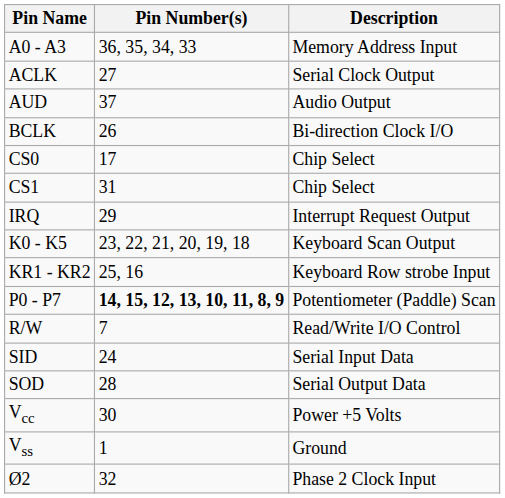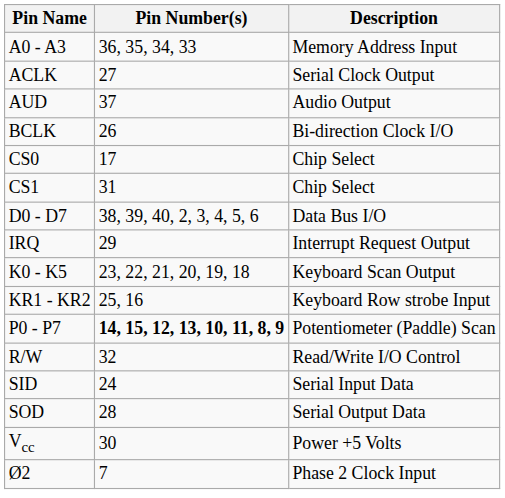+ row: D0 - D7 | 38, 39, 40, 2, 3, 4, 5, 6 | Data Bus I/O
R/W | Pin Number(s): 7 -> 32
- row: Vss | 1 | Ground
Ø2 | Pin Number(s): 32 -> 7
